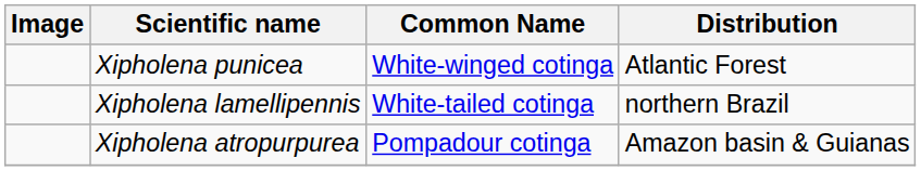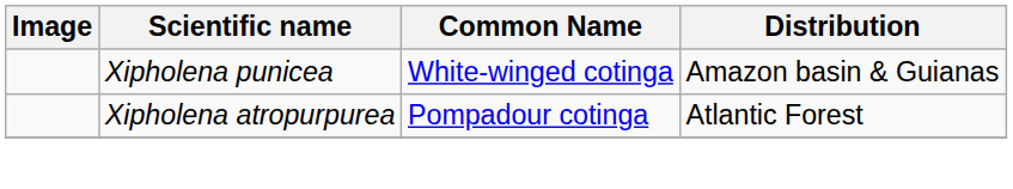Xipholena punicea | Distribution: Atlantic Forest -> Amazon basin & Guianas
- row: Xipholena lamellipennis | White-tailed cotinga | northern Brazil
Xipholena atropurpurea | Distribution: Amazon basin & Guianas -> Atlantic Forest
